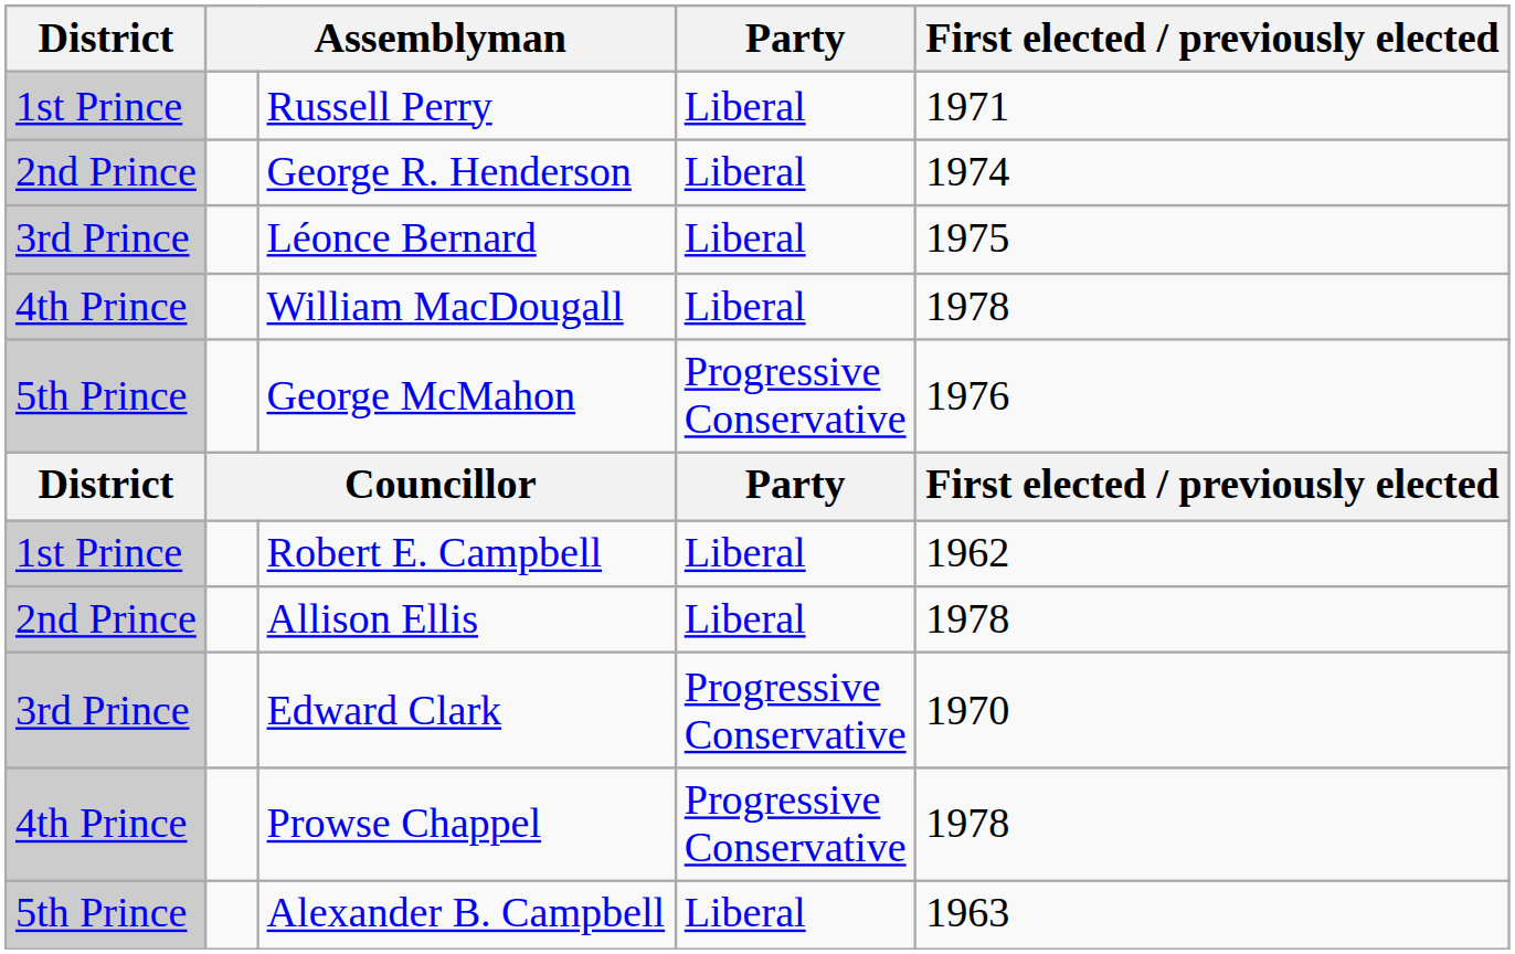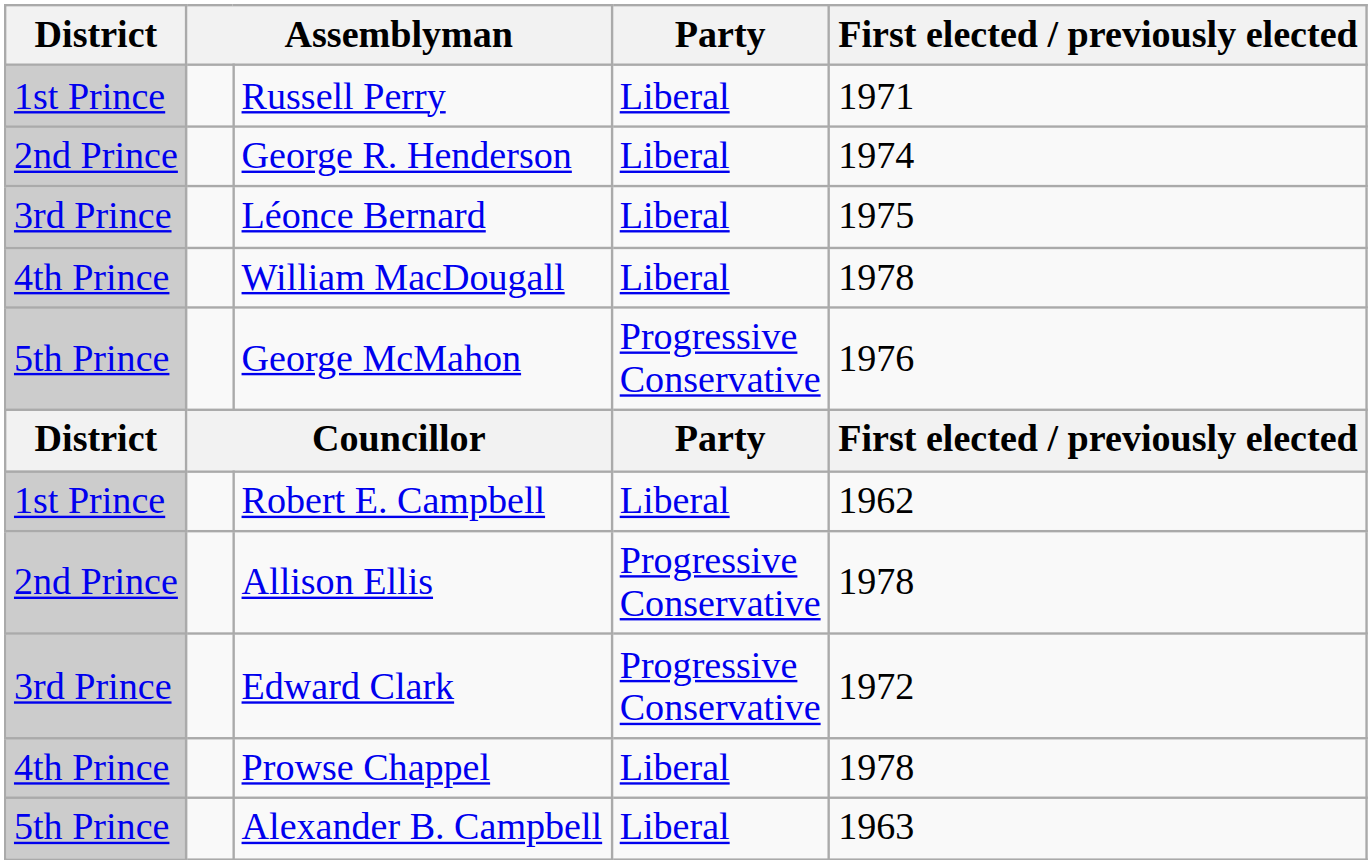Allison Ellis | Party: Liberal -> Progressive Conservative
Edward Clark | First elected / previously elected: 1970 -> 1972
Prowse Chappel | Party: Progressive Conservative -> Liberal
